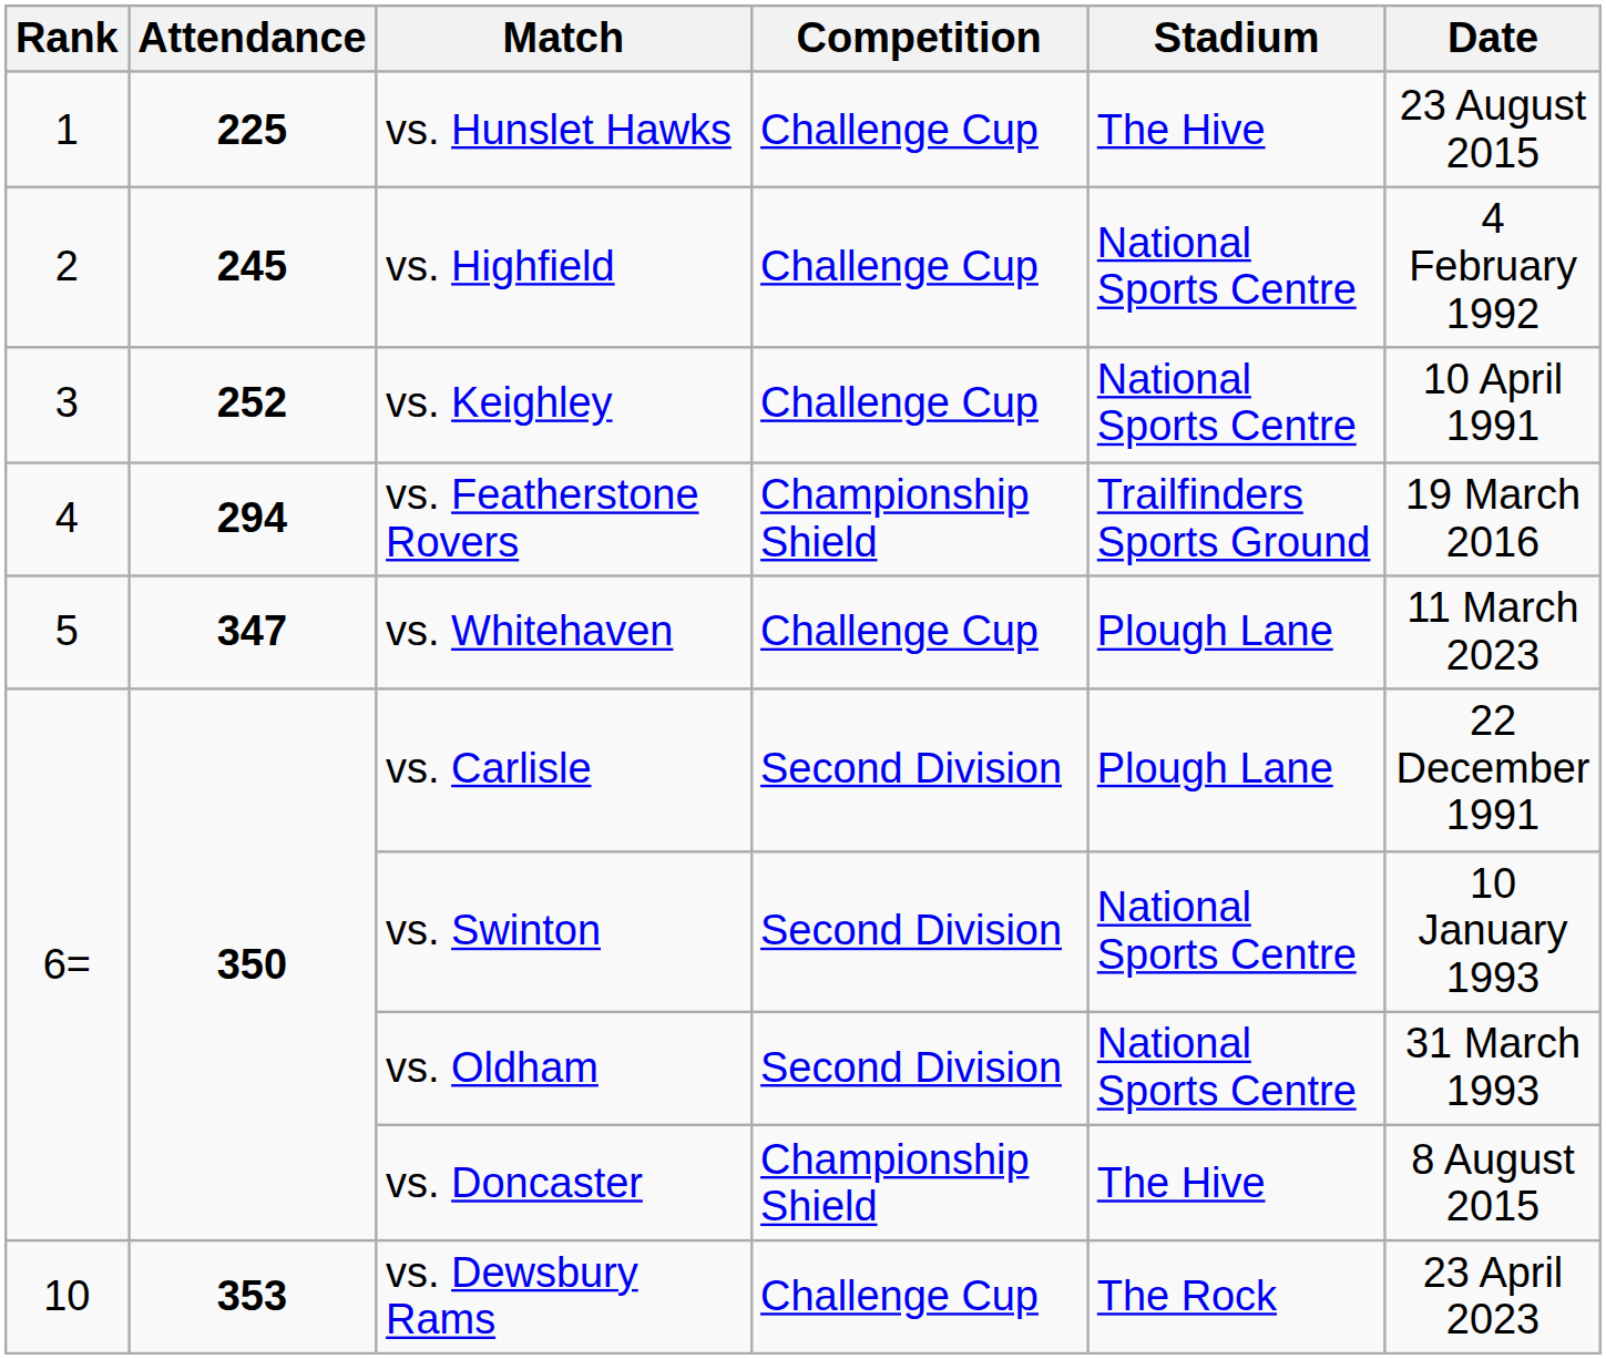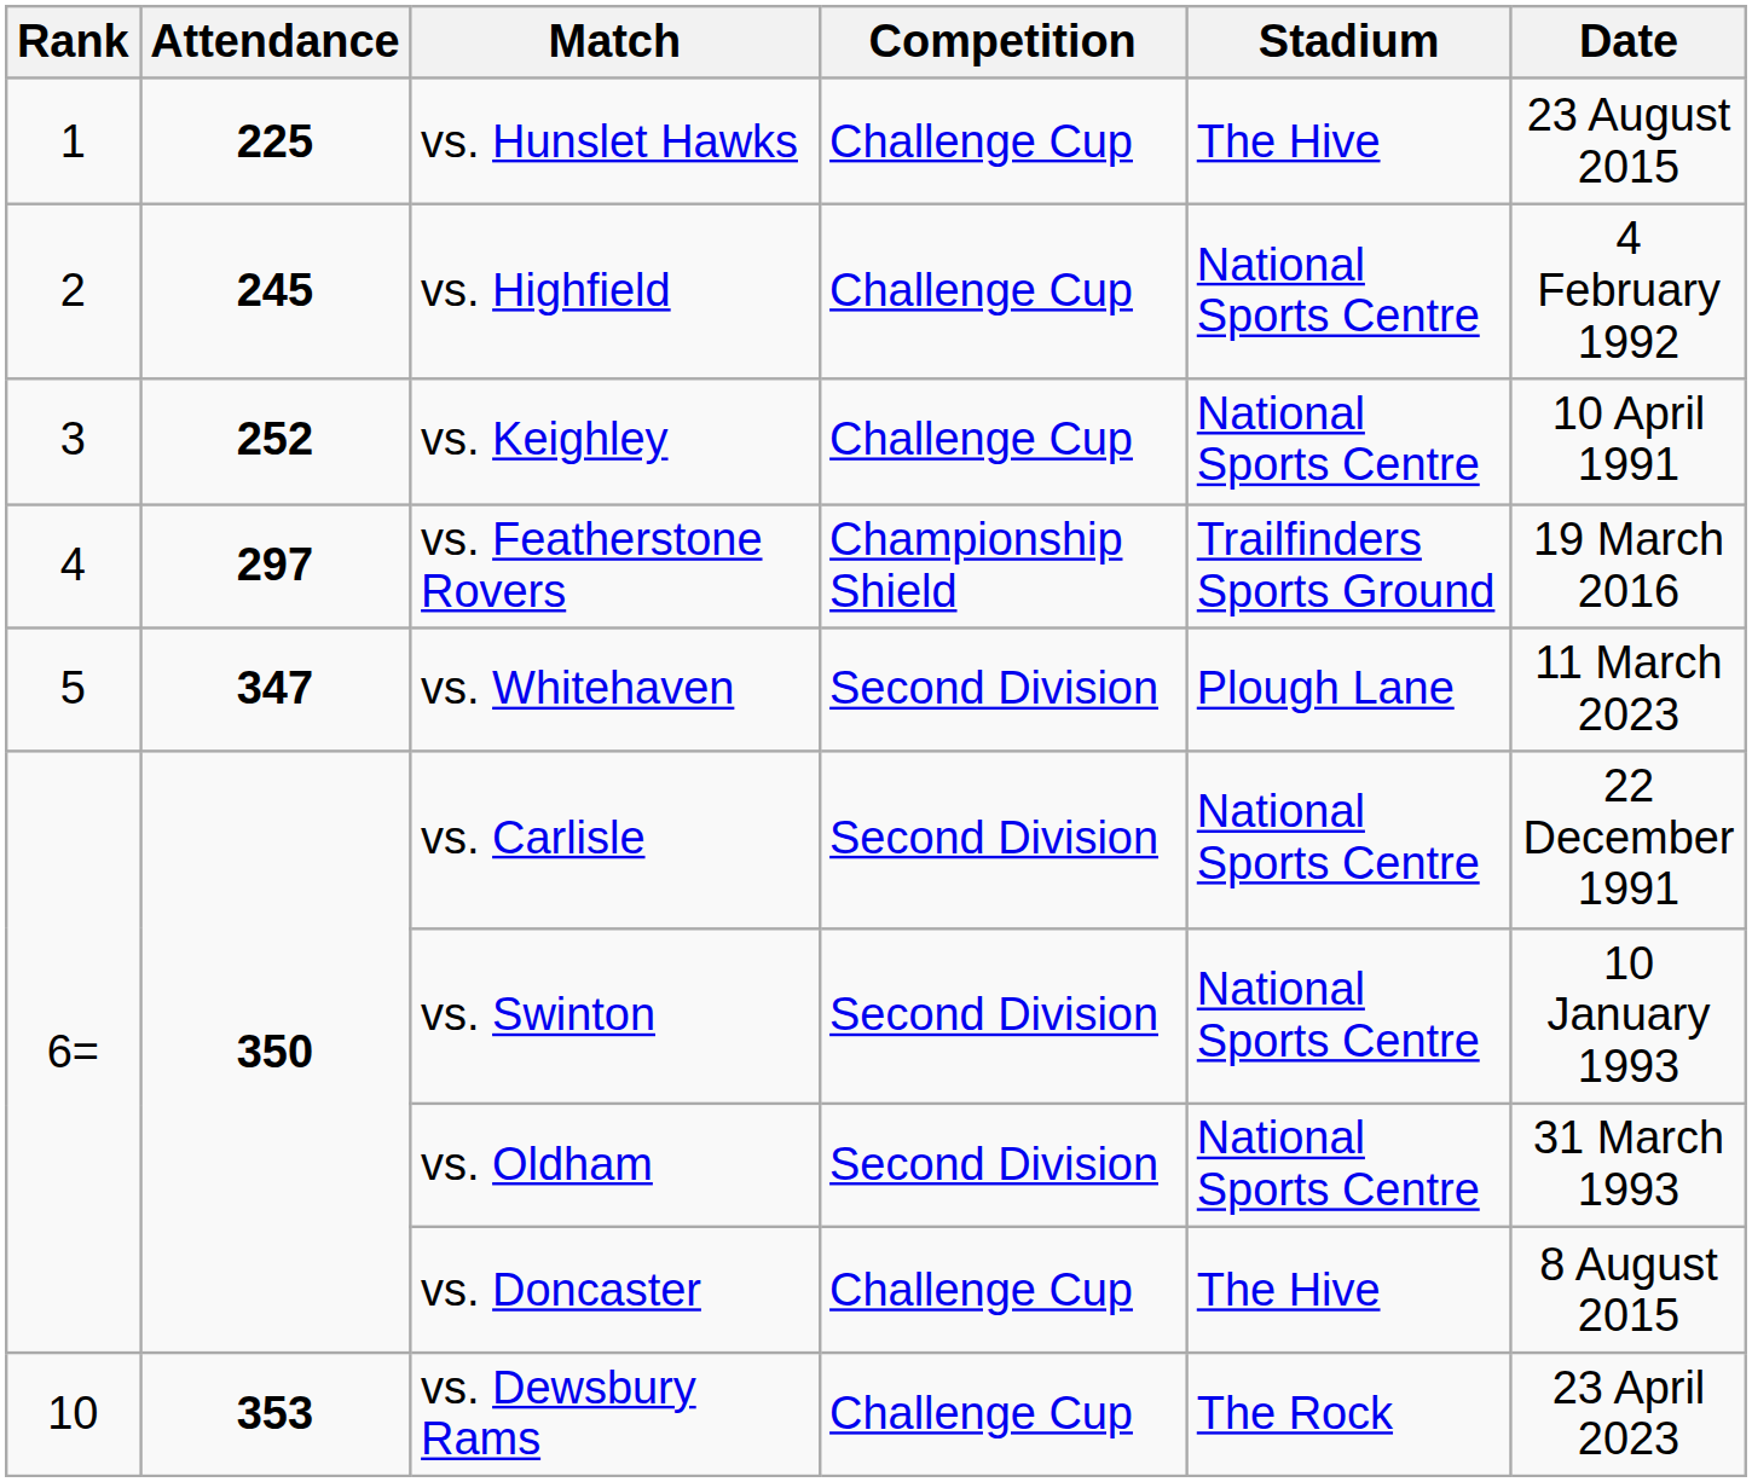vs. Featherstone Rovers | Attendance: 294 -> 297
vs. Whitehaven | Competition: Challenge Cup -> Second Division
vs. Carlisle | Stadium: Plough Lane -> National Sports Centre
vs. Doncaster | Competition: Championship Shield -> Challenge Cup
